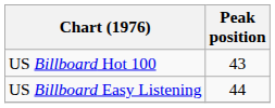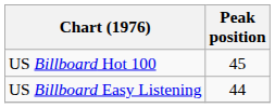US Billboard Hot 100 | Peak position: 43 -> 45
